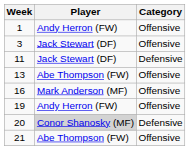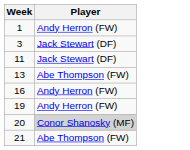- column: Category | Offensive | Offensive | Defensive | Offensive | Offensive | Offensive | Defensive | Offensive
16 | Player: Mark Anderson (MF) -> Andy Herron (FW)
